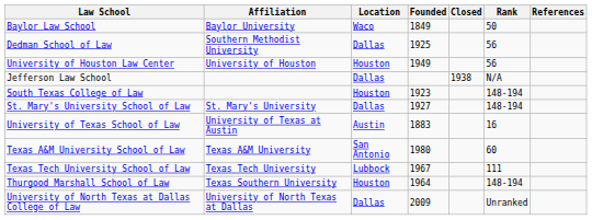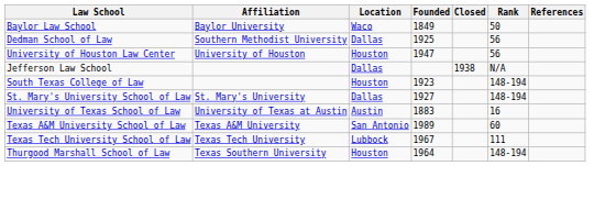University of Houston Law Center | Founded: 1949 -> 1947
Texas A&M University School of Law | Founded: 1980 -> 1989
- row: University of North Texas at Dallas College of Law | University of North Texas at Dallas | Dallas | 2009 | Unranked
